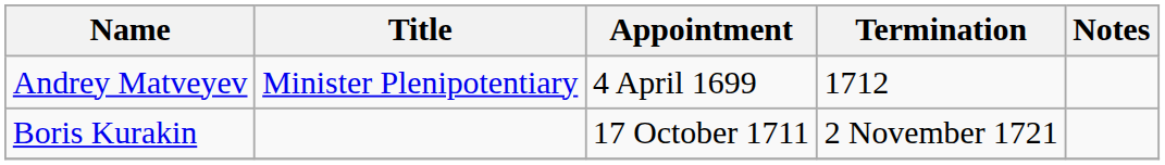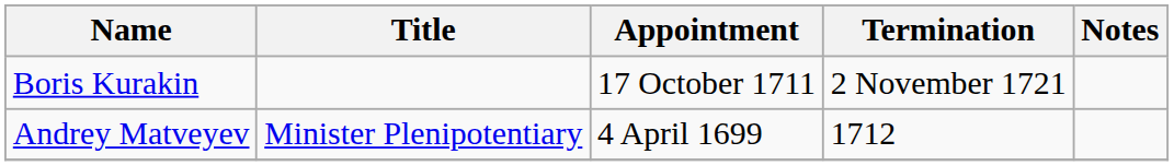rows swapped: Andrey Matveyev <-> Boris Kurakin
